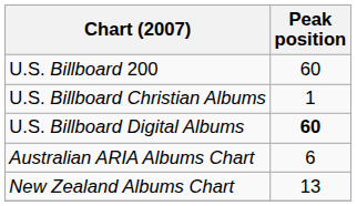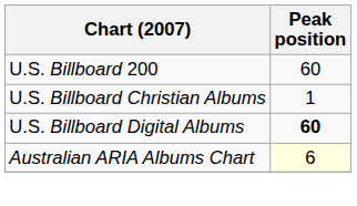Australian ARIA Albums Chart | Peak position: no background -> lightyellow background
- row: New Zealand Albums Chart | 13
